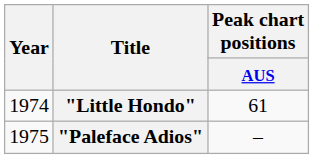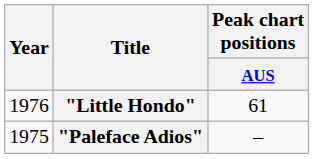"Little Hondo" | Year: 1974 -> 1976
